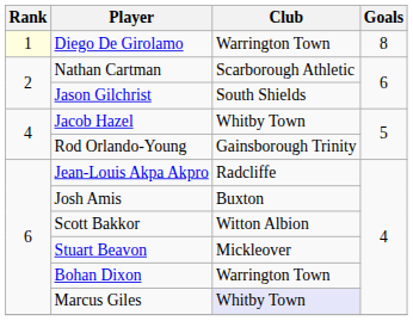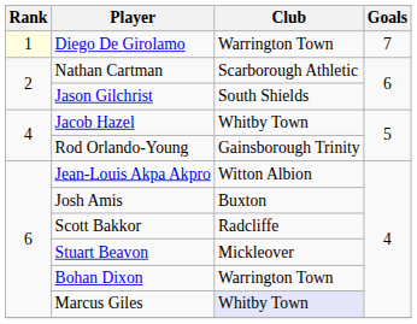Diego De Girolamo | Goals: 8 -> 7
Jean-Louis Akpa Akpro | Club: Radcliffe -> Witton Albion
Scott Bakkor | Club: Witton Albion -> Radcliffe
